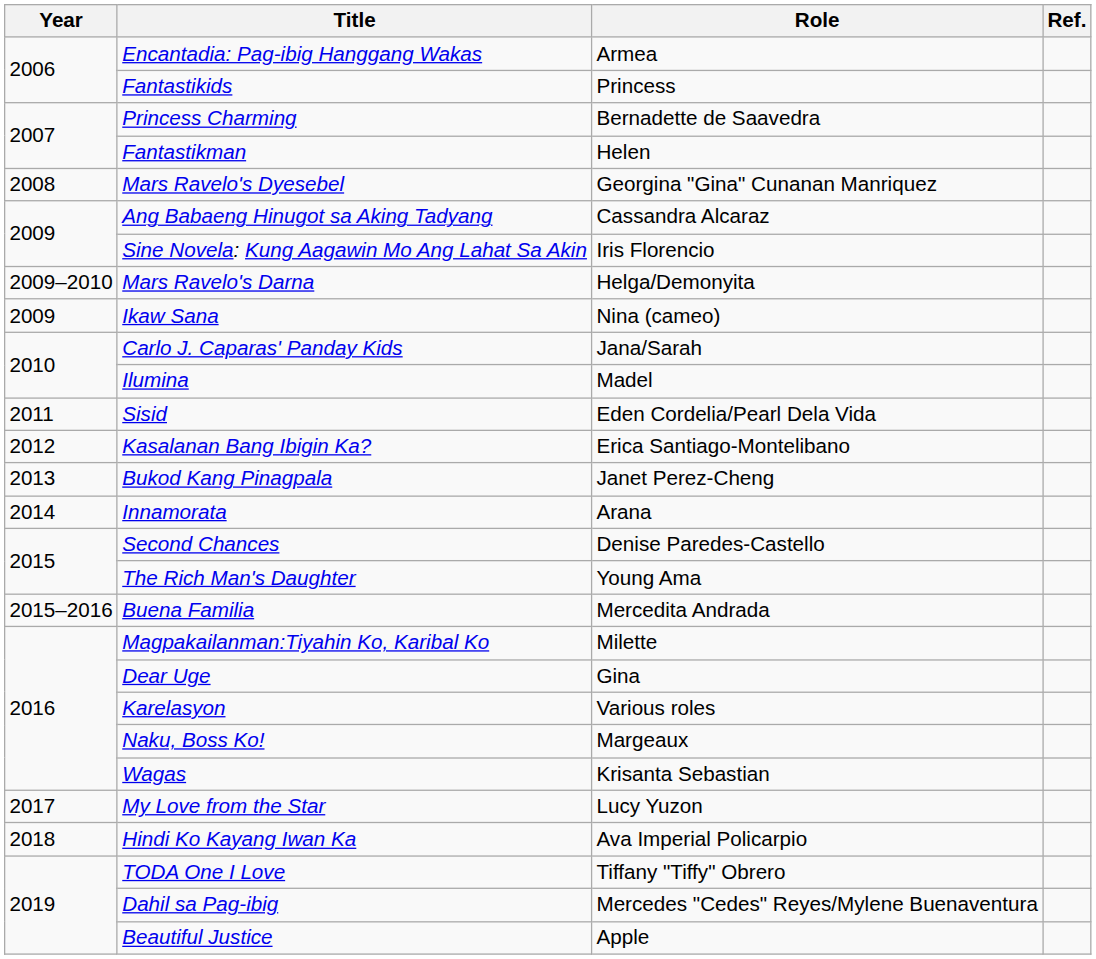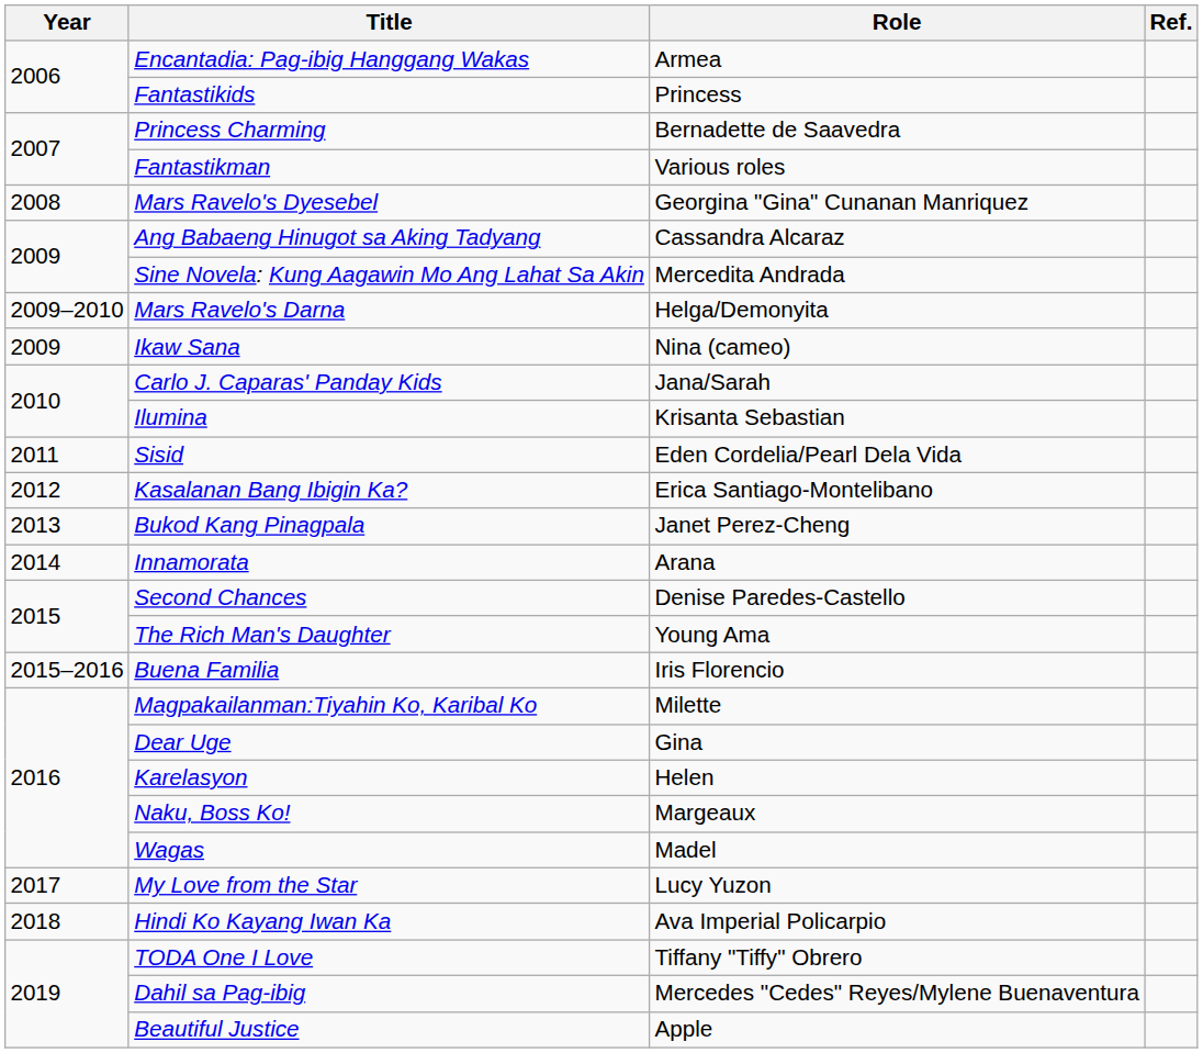Fantastikman | Role: Helen -> Various roles
Sine Novela: Kung Aagawin Mo Ang Lahat Sa Akin | Role: Iris Florencio -> Mercedita Andrada
Ilumina | Role: Madel -> Krisanta Sebastian
Buena Familia | Role: Mercedita Andrada -> Iris Florencio
Karelasyon | Role: Various roles -> Helen
Wagas | Role: Krisanta Sebastian -> Madel
